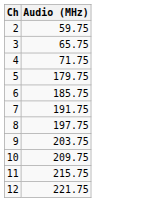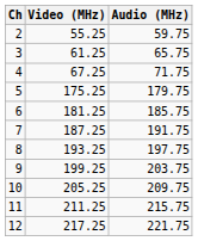+ column: Video (MHz) | 55.25 | 61.25 | 67.25 | 175.25 | 181.25 | 187.25 | 193.25 | 199.25 | 205.25 | 211.25 | 217.25
